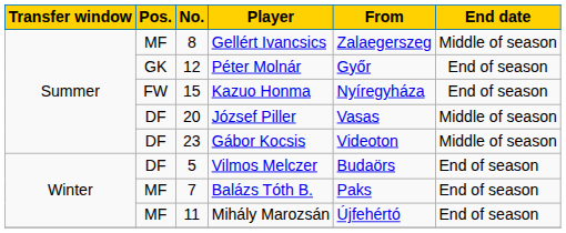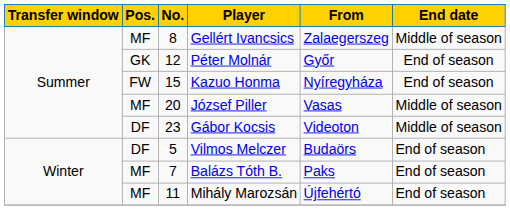József Piller | Pos.: DF -> MF
